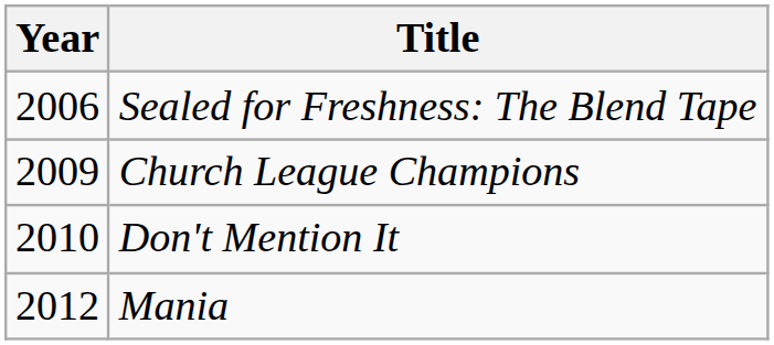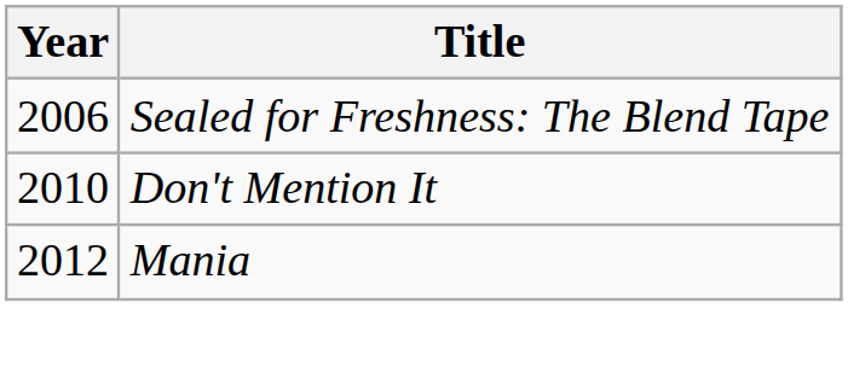- row: 2009 | Church League Champions
